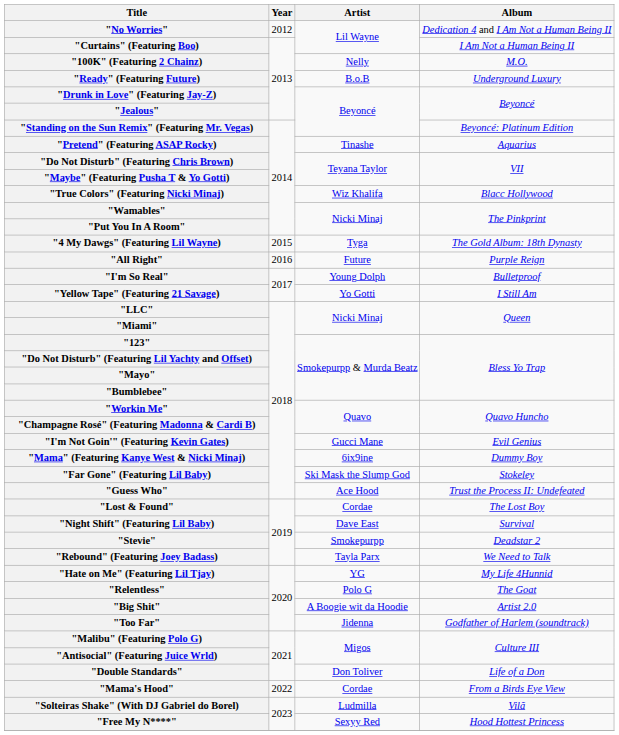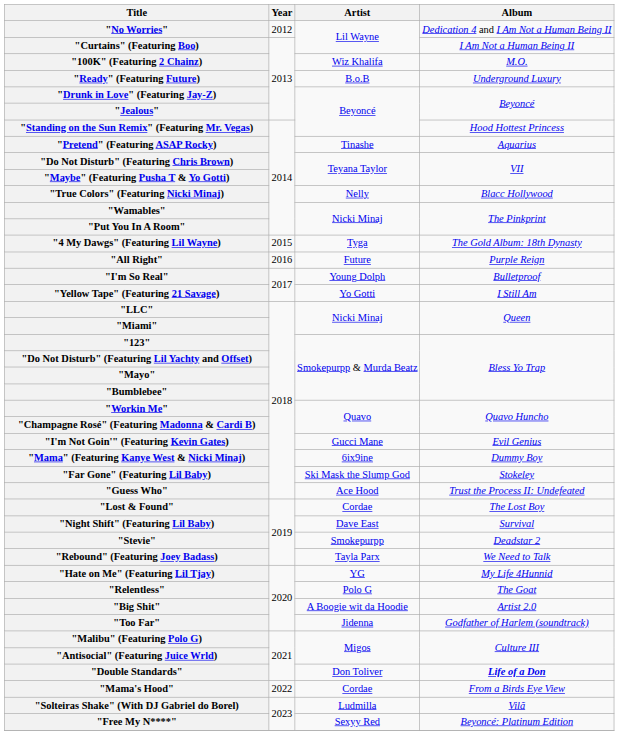"100K" (Featuring 2 Chainz) | Artist: Nelly -> Wiz Khalifa
"Standing on the Sun Remix" (Featuring Mr. Vegas) | Album: Beyoncé: Platinum Edition -> Hood Hottest Princess
"True Colors" (Featuring Nicki Minaj) | Artist: Wiz Khalifa -> Nelly
"Double Standards" | Album: normal -> bold
"Free My N****" | Album: Hood Hottest Princess -> Beyoncé: Platinum Edition
